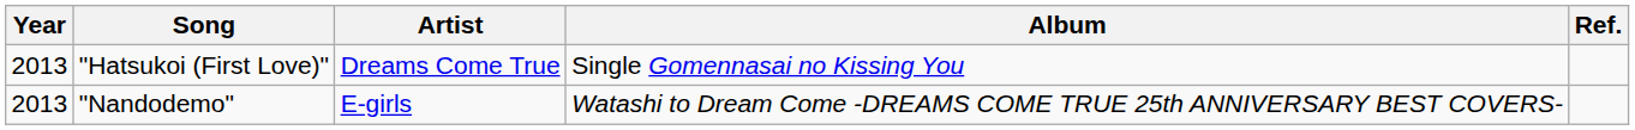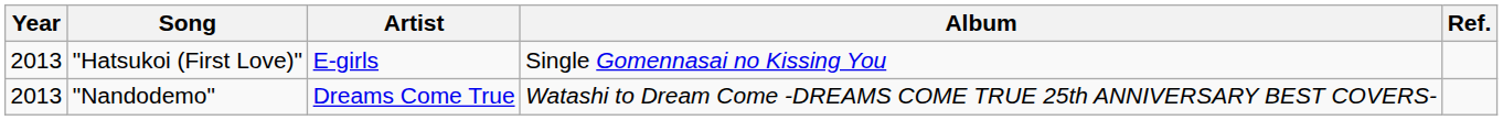"Hatsukoi (First Love)" | Artist: Dreams Come True -> E-girls
"Nandodemo" | Artist: E-girls -> Dreams Come True
